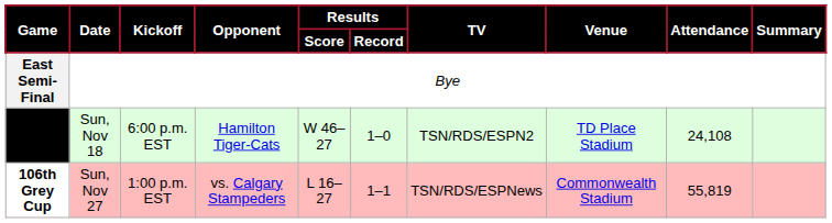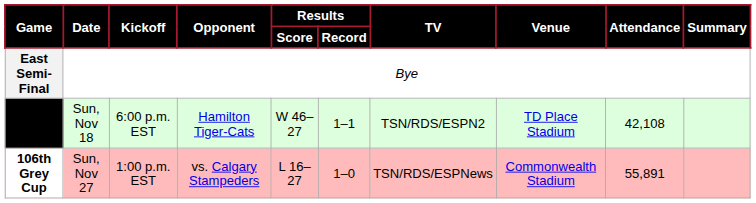East Final | Results / Record: 1–0 -> 1–1
East Final | Attendance: 24,108 -> 42,108
106th Grey Cup | Results / Record: 1–1 -> 1–0
106th Grey Cup | Attendance: 55,819 -> 55,891
